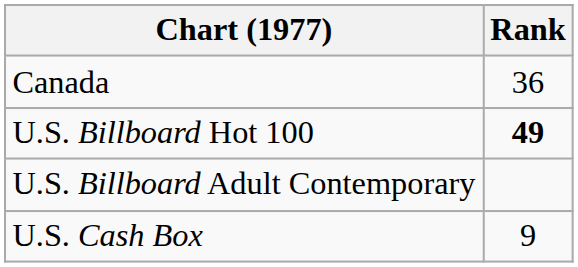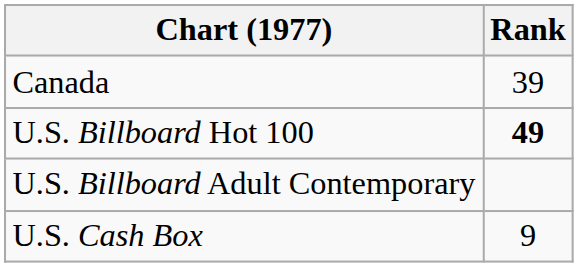Canada | Rank: 36 -> 39
